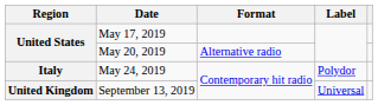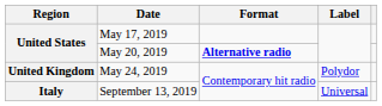May 20, 2019 | Format: normal -> bold
May 24, 2019 | Region: Italy -> United Kingdom
September 13, 2019 | Region: United Kingdom -> Italy
